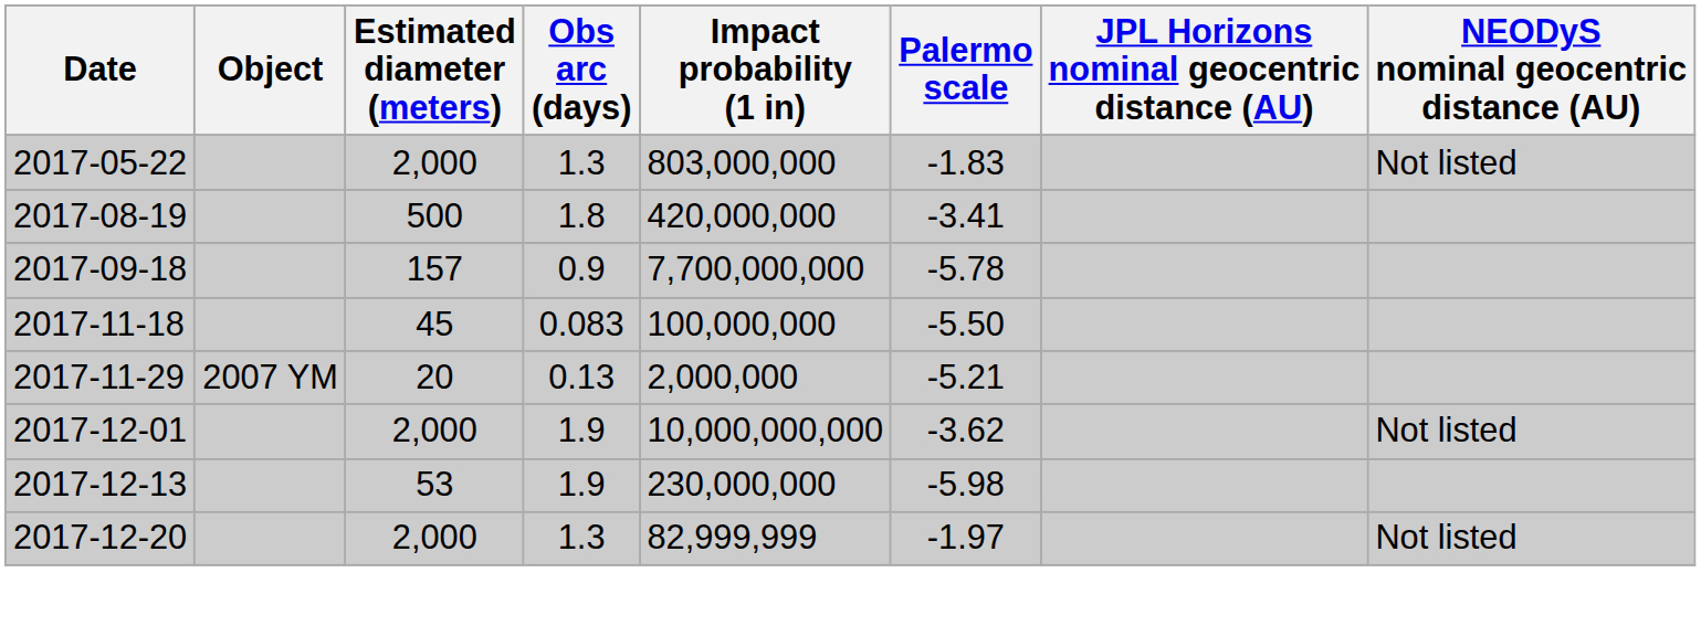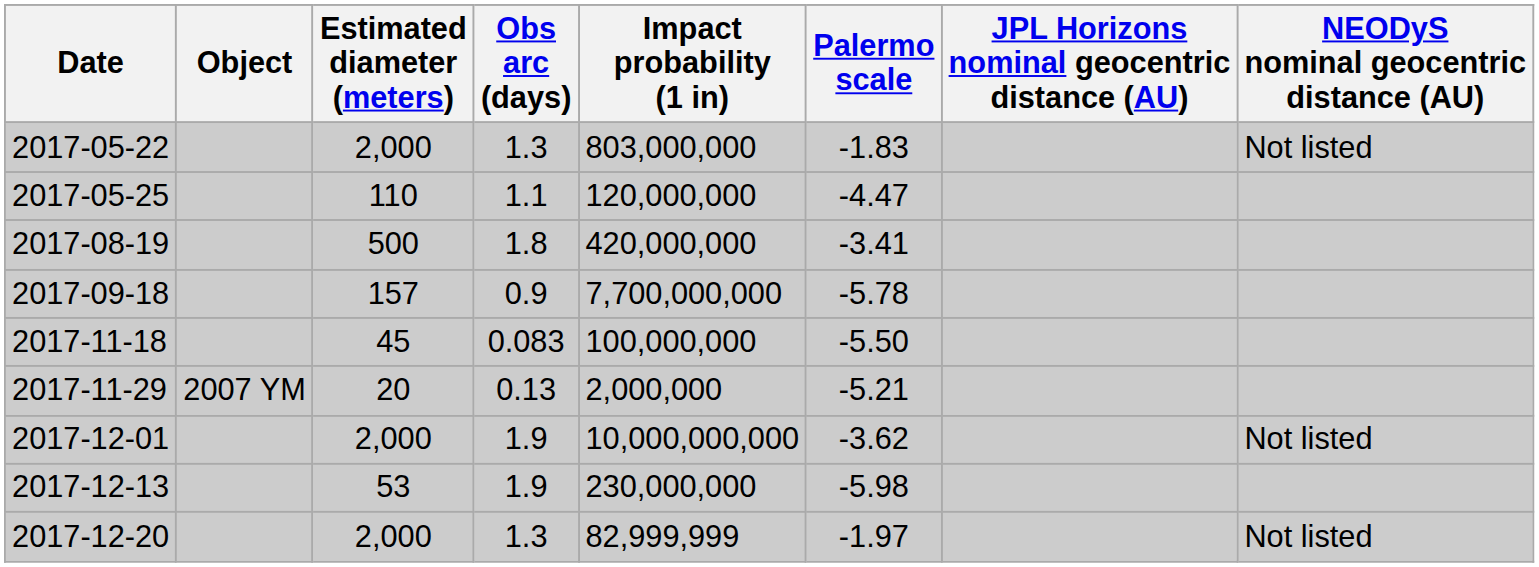+ row: 2017-05-25 | 110 | 1.1 | 120,000,000 | -4.47
